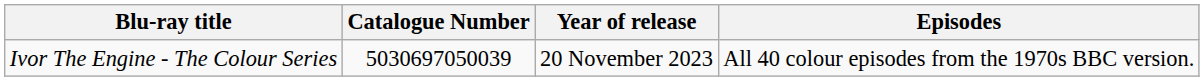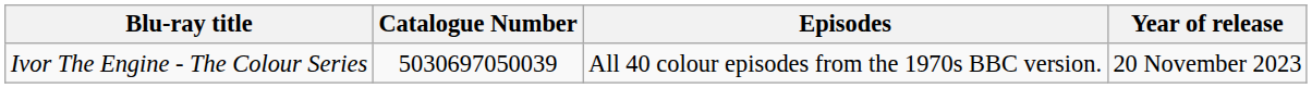columns swapped: Year of release <-> Episodes
